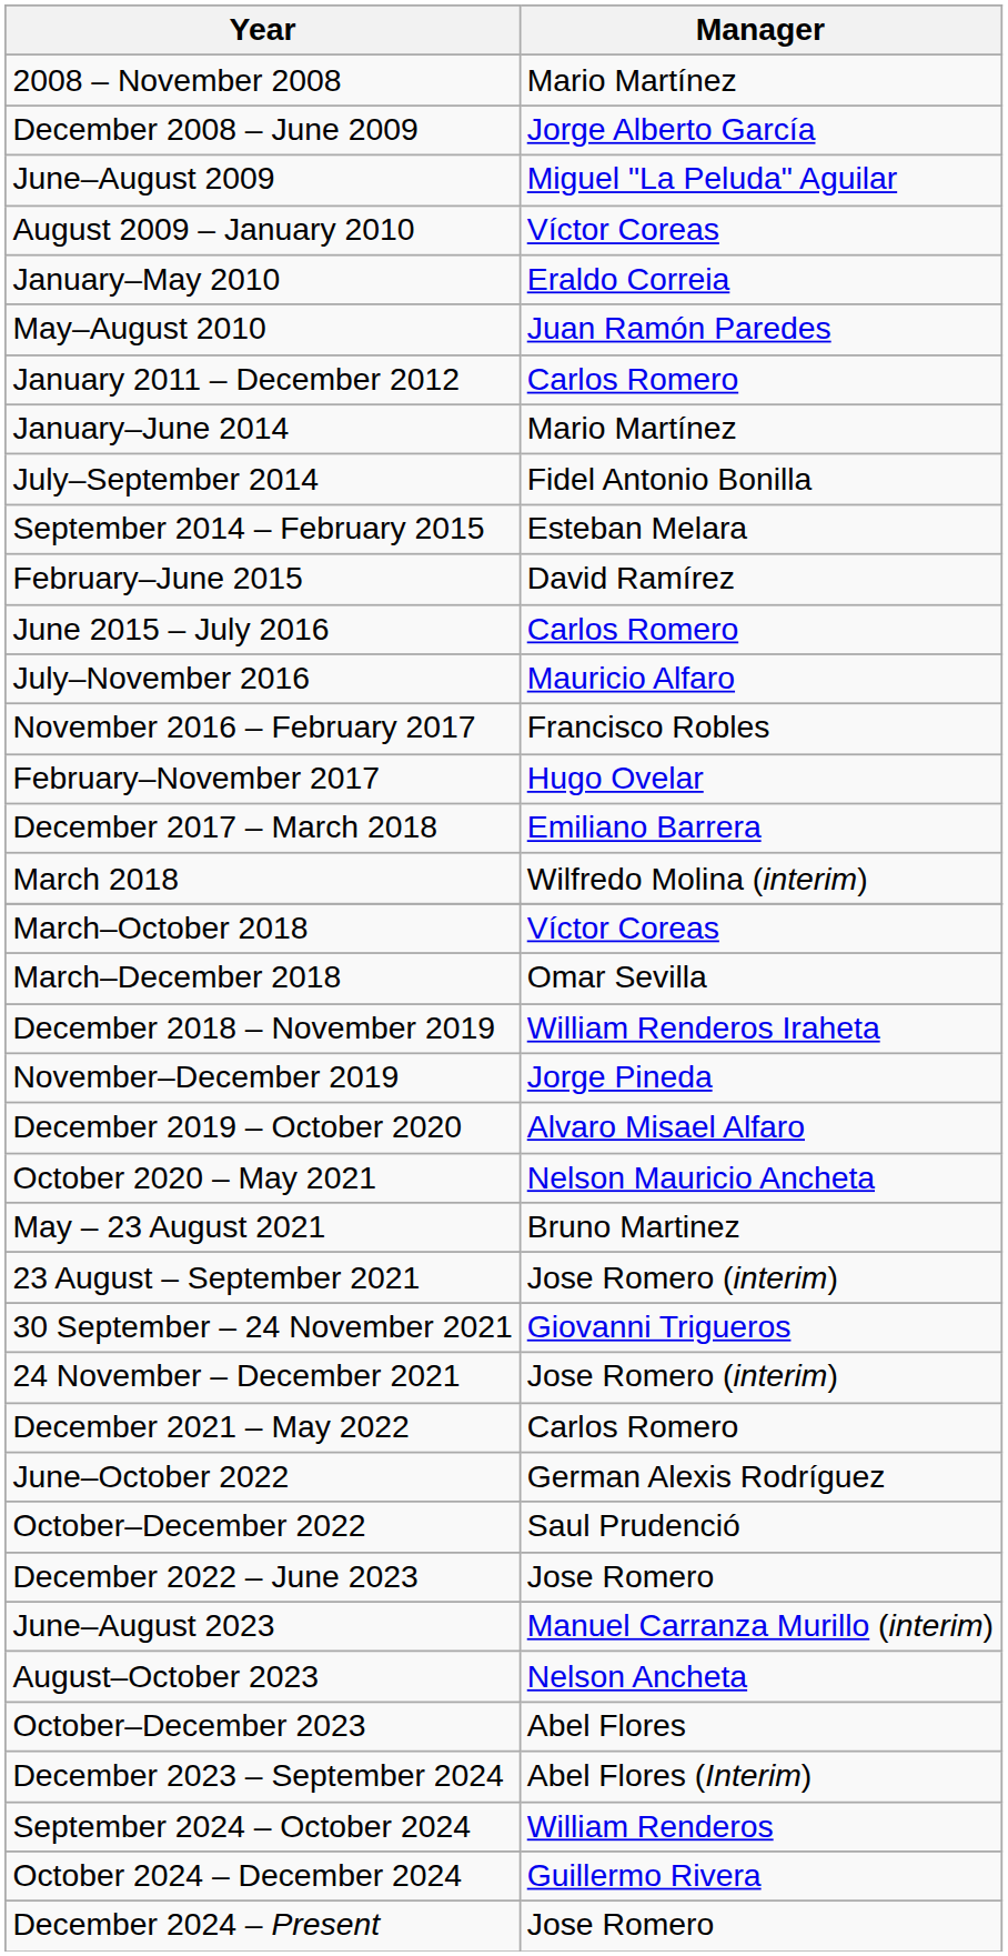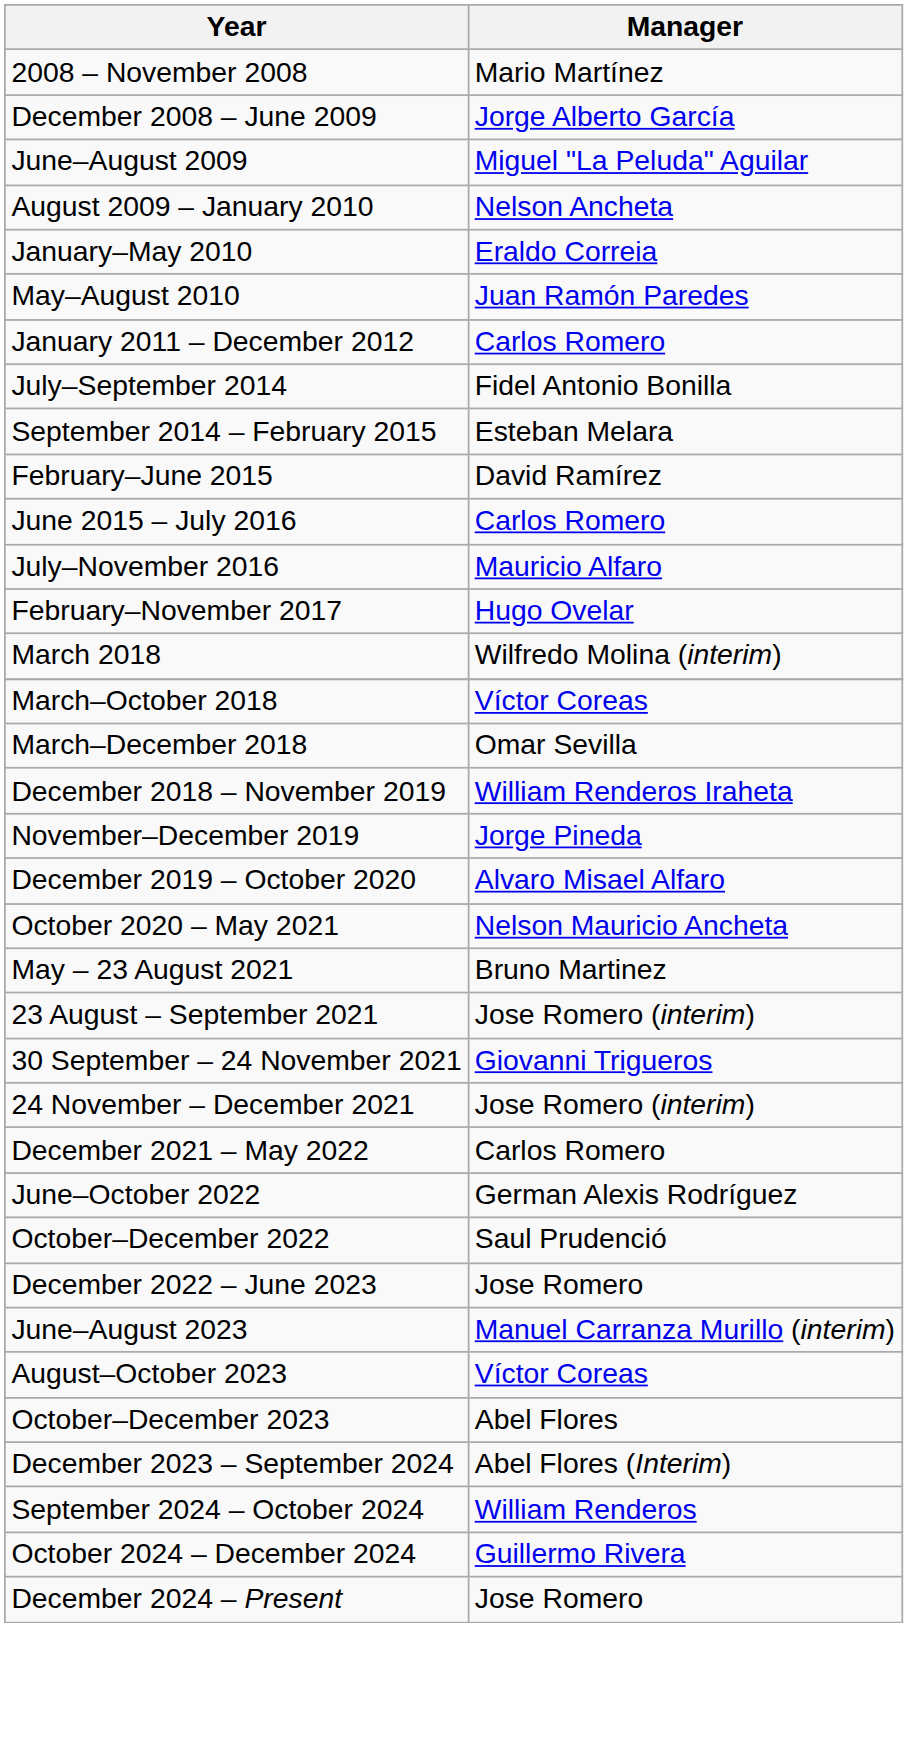August 2009 – January 2010 | Manager: Víctor Coreas -> Nelson Ancheta
- row: January–June 2014 | Mario Martínez
- row: November 2016 – February 2017 | Francisco Robles
- row: December 2017 – March 2018 | Emiliano Barrera
August–October 2023 | Manager: Nelson Ancheta -> Víctor Coreas
